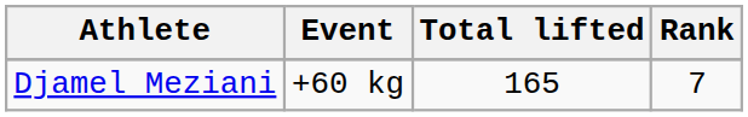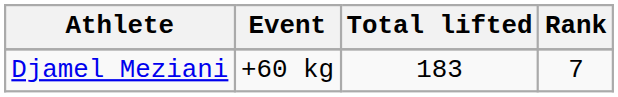Djamel Meziani | Total lifted: 165 -> 183
